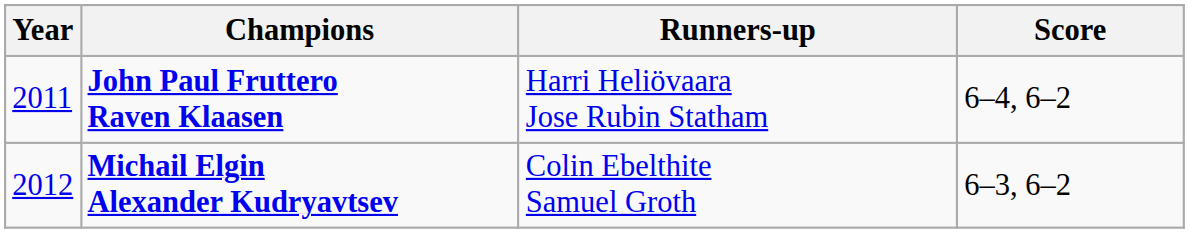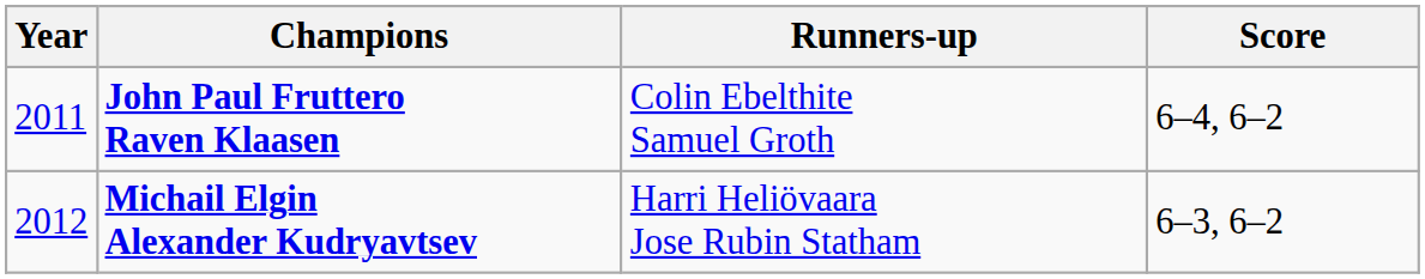John Paul Fruttero Raven Klaasen | Runners-up: Harri Heliövaara Jose Rubin Statham -> Colin Ebelthite Samuel Groth
Michail Elgin Alexander Kudryavtsev | Runners-up: Colin Ebelthite Samuel Groth -> Harri Heliövaara Jose Rubin Statham
